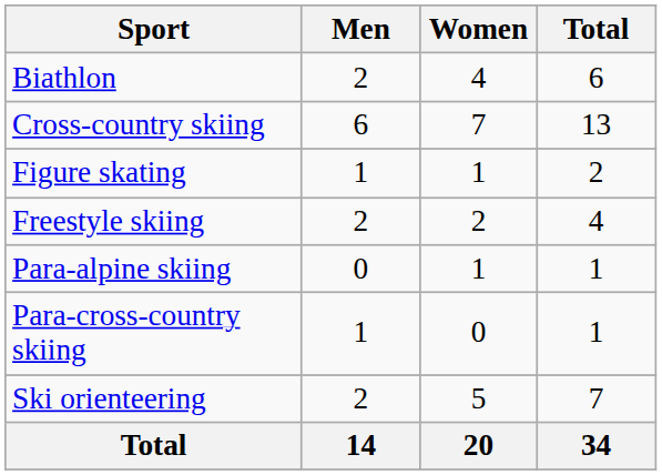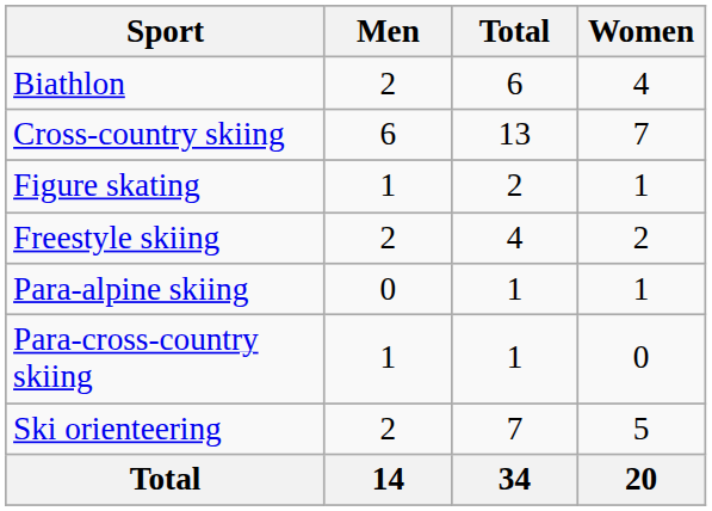columns swapped: Women <-> Total
